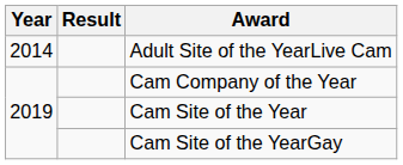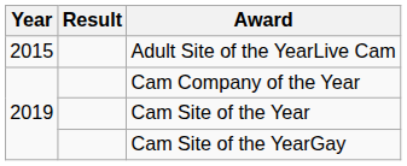Adult Site of the YearLive Cam | Year: 2014 -> 2015
